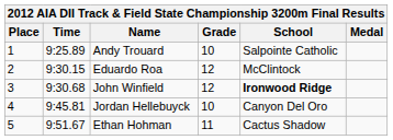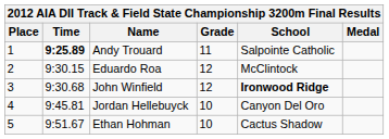Andy Trouard | Time: normal -> bold
Andy Trouard | Grade: 10 -> 11
Ethan Hohman | Grade: 11 -> 10
